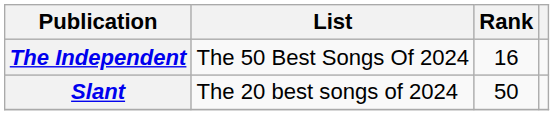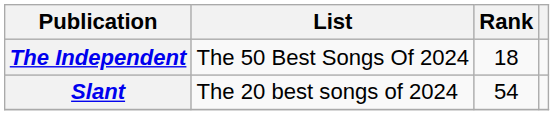The Independent | Rank: 16 -> 18
Slant | Rank: 50 -> 54
